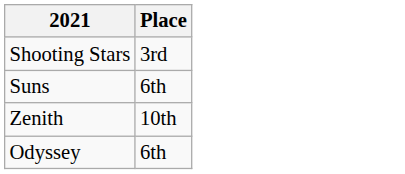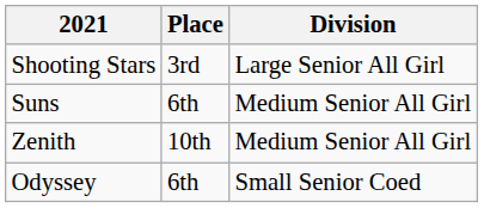+ column: Division | Large Senior All Girl | Medium Senior All Girl | Medium Senior All Girl | Small Senior Coed
